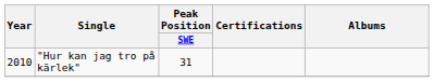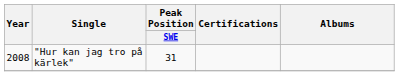"Hur kan jag tro på kärlek" | Year: 2010 -> 2008
